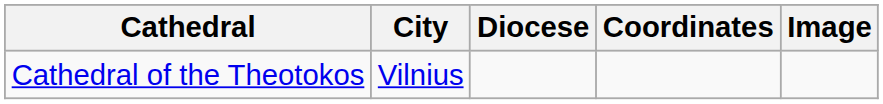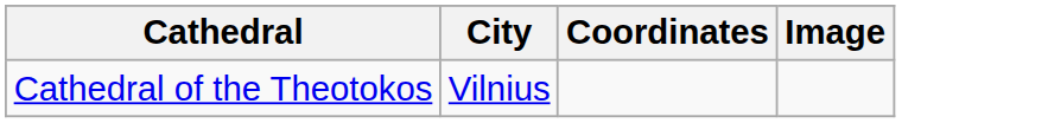- column: Diocese
